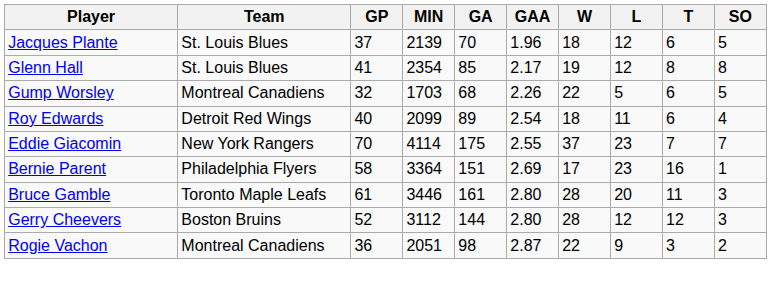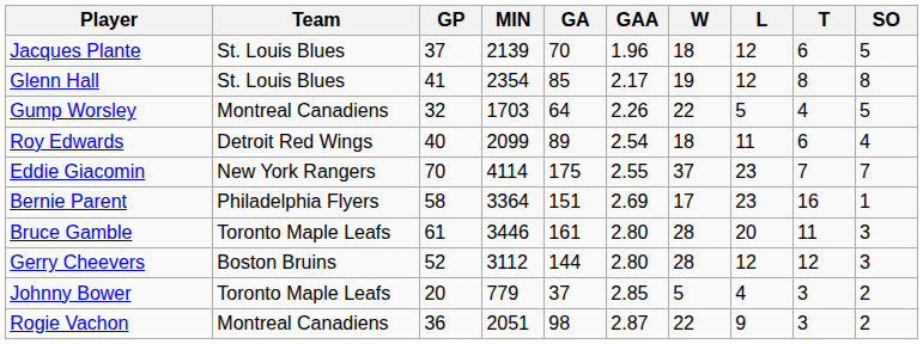Gump Worsley | GA: 68 -> 64
Gump Worsley | T: 6 -> 4
+ row: Johnny Bower | Toronto Maple Leafs | 20 | 779 | 37 | 2.85 | 5 | 4 | 3 | 2
